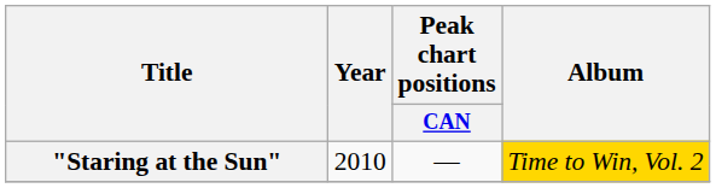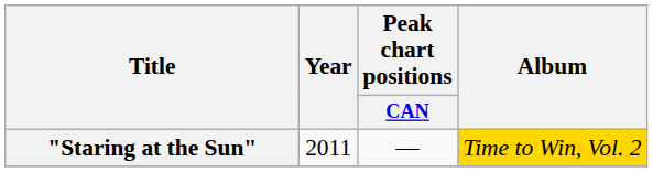"Staring at the Sun" | Year: 2010 -> 2011
